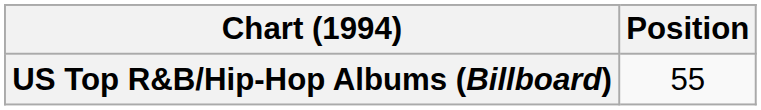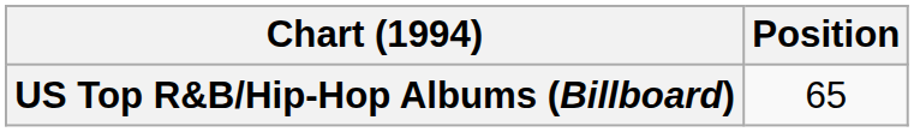US Top R&B/Hip-Hop Albums (Billboard) | Position: 55 -> 65
